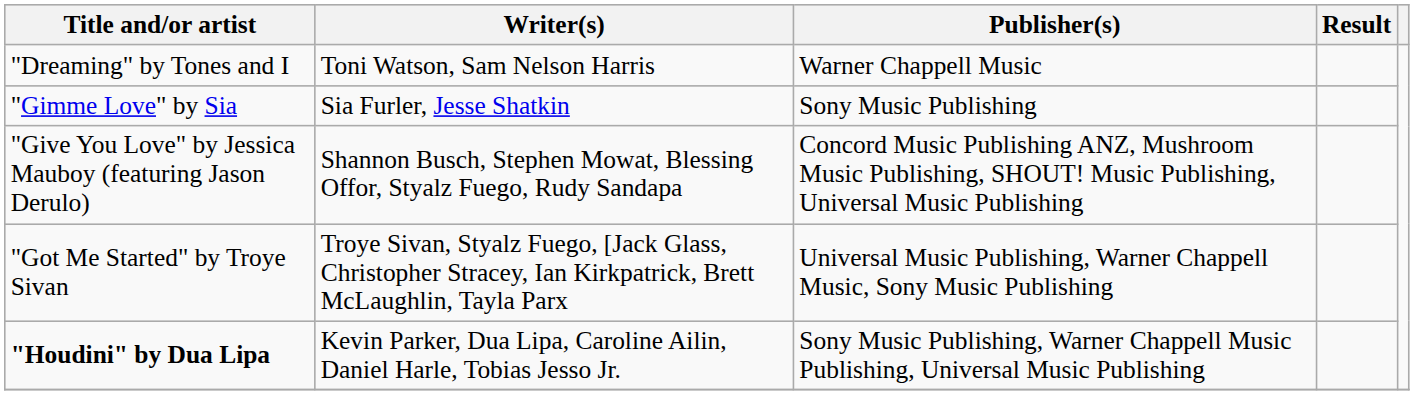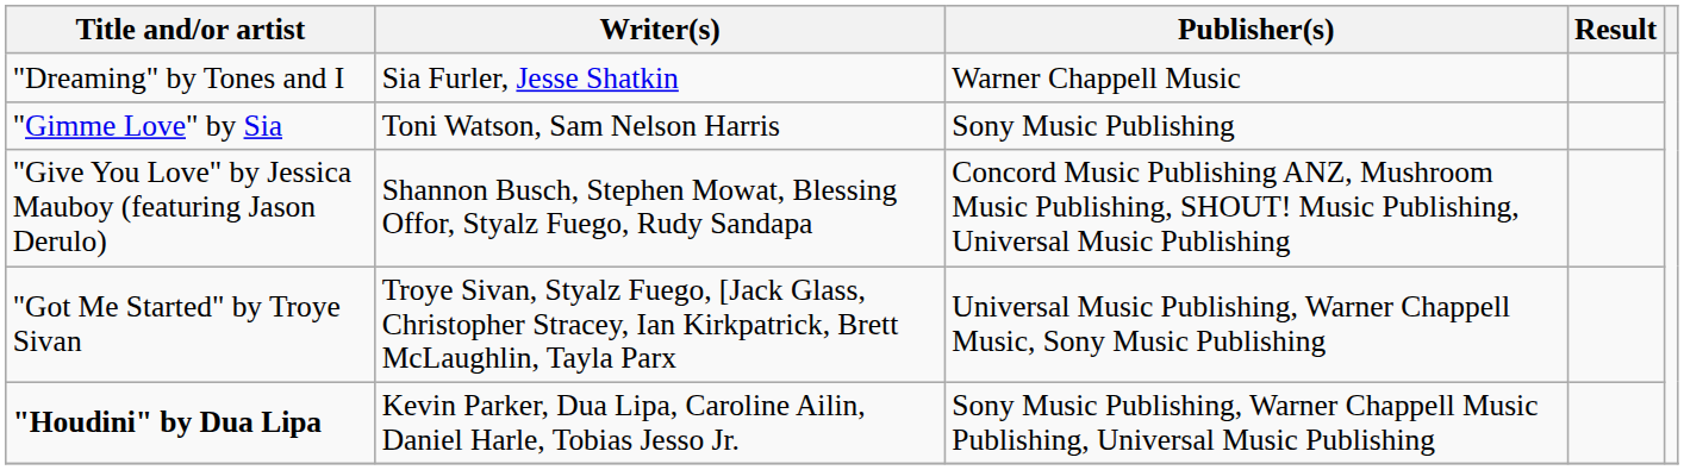"Dreaming" by Tones and I | Writer(s): Toni Watson, Sam Nelson Harris -> Sia Furler, Jesse Shatkin
"Gimme Love" by Sia | Writer(s): Sia Furler, Jesse Shatkin -> Toni Watson, Sam Nelson Harris
